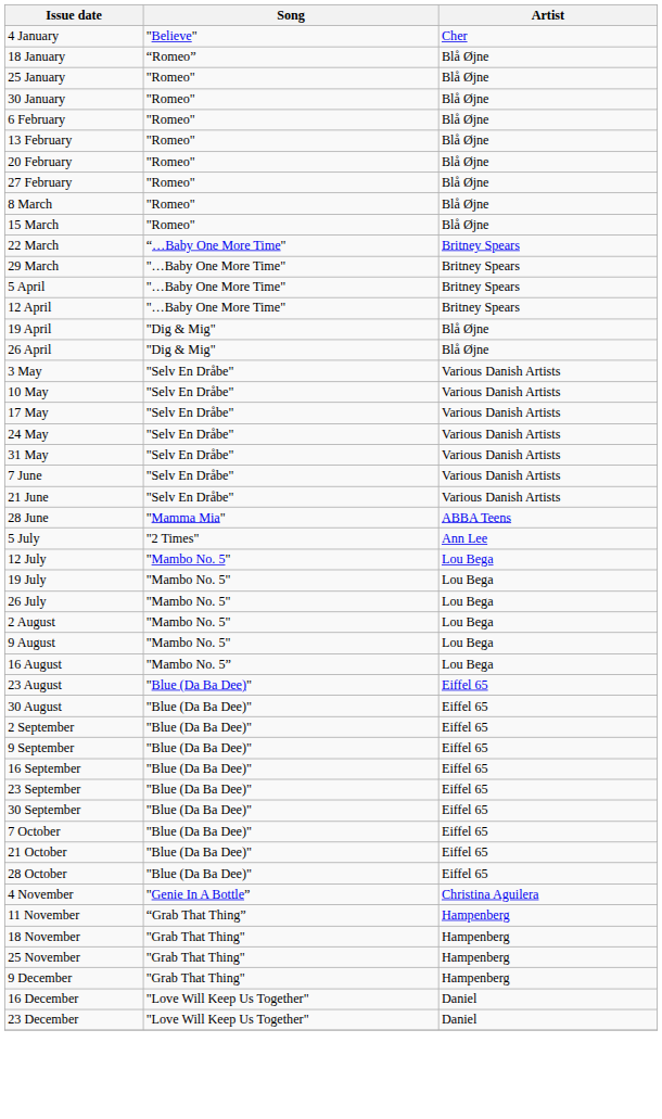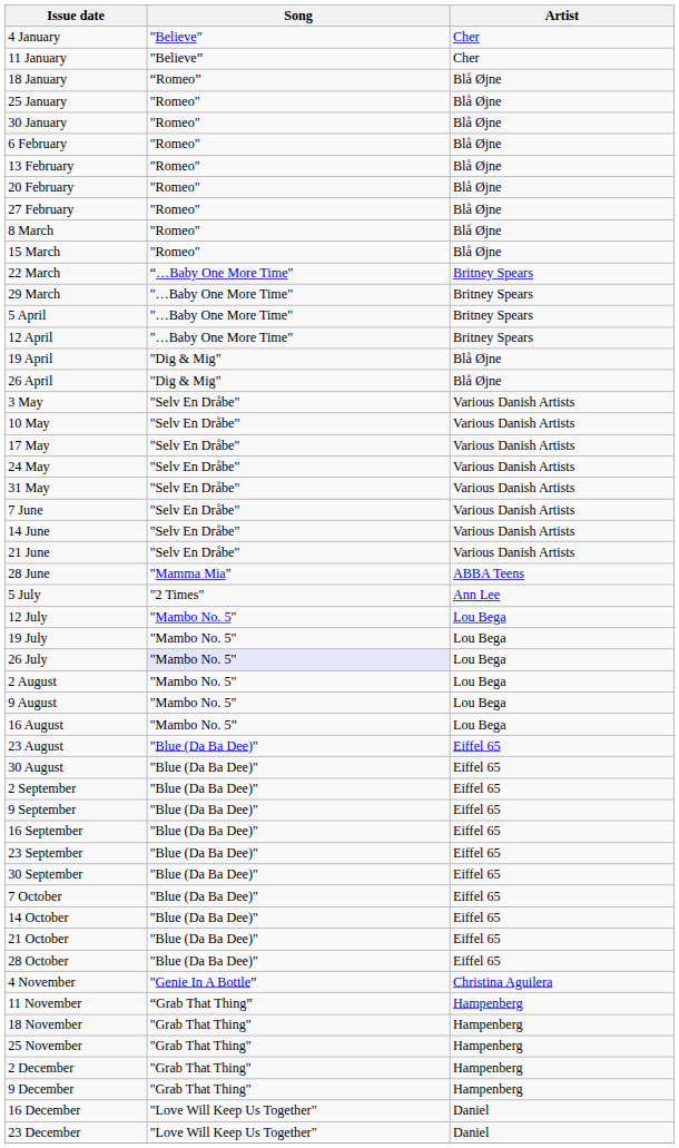+ row: 11 January | "Believe” | Cher
+ row: 14 June | "Selv En Dråbe" | Various Danish Artists
26 July | Song: no background -> lavender background
+ row: 14 October | "Blue (Da Ba Dee)" | Eiffel 65
+ row: 2 December | "Grab That Thing" | Hampenberg
